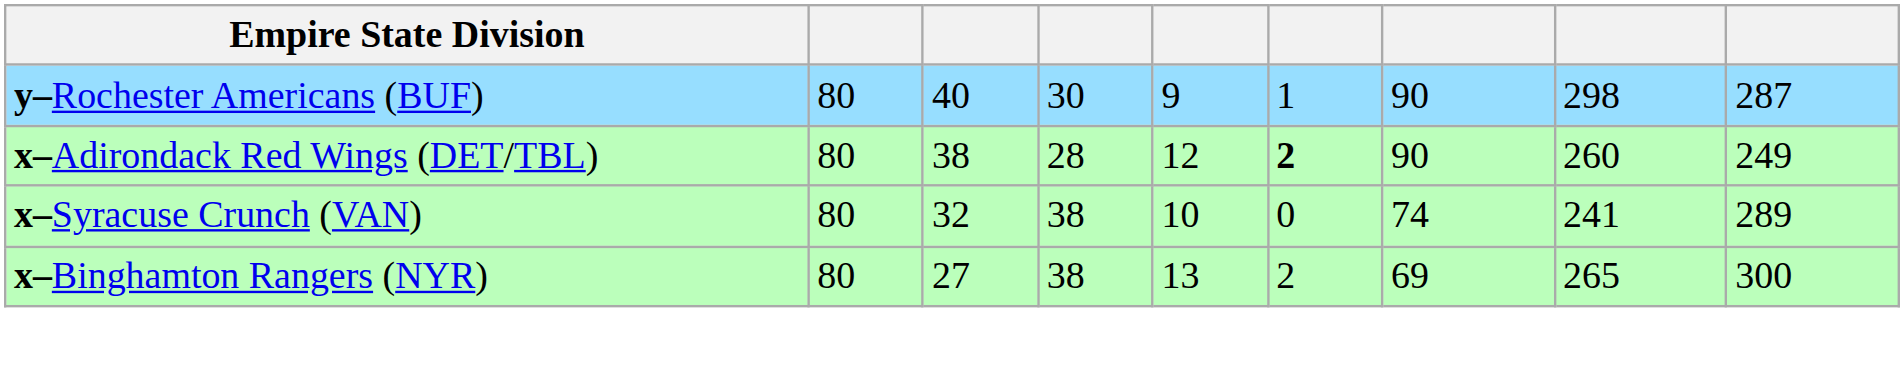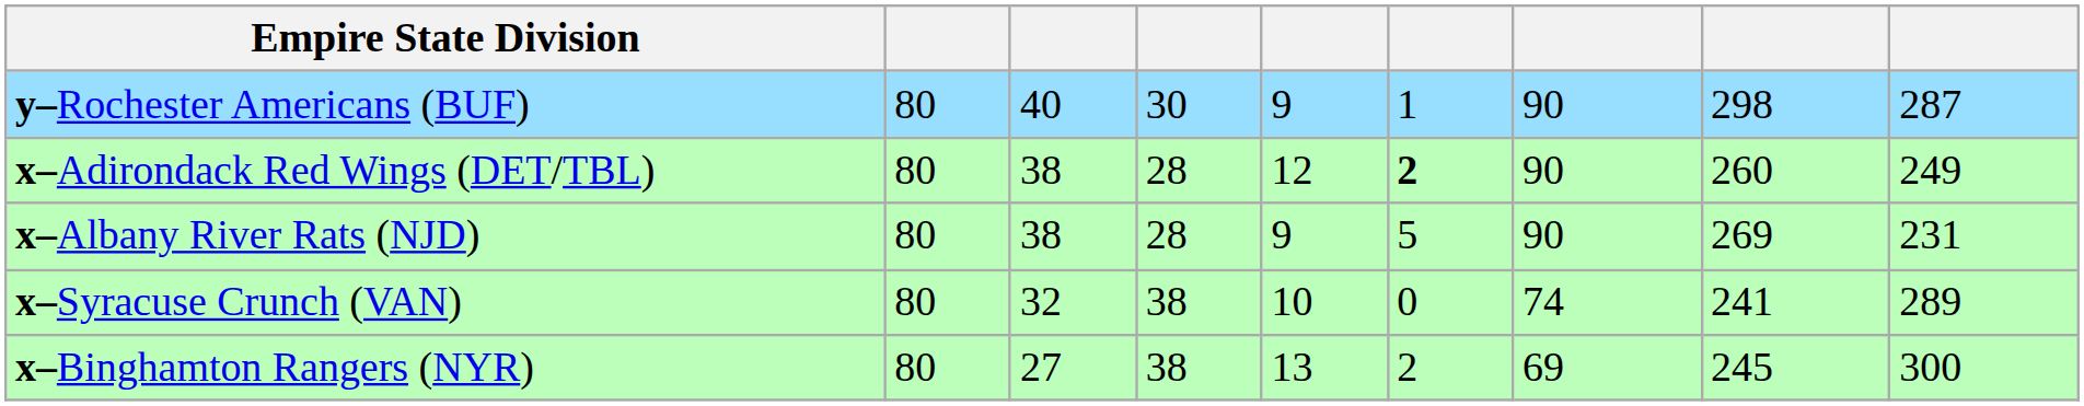+ row: x–Albany River Rats (NJD) | 80 | 38 | 28 | 9 | 5 | 90 | 269 | 231
x–Binghamton Rangers (NYR) | column 8: 265 -> 245
